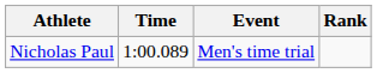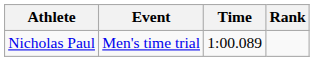columns swapped: Event <-> Time
